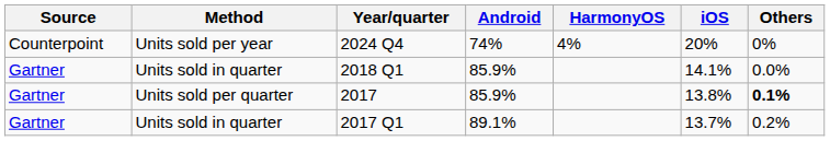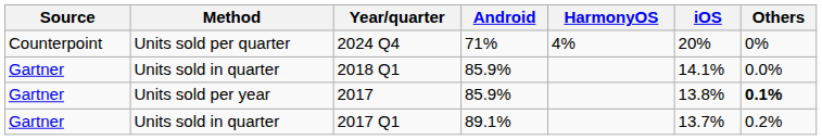2024 Q4 | Method: Units sold per year -> Units sold per quarter
2024 Q4 | Android: 74% -> 71%
2017 | Method: Units sold per quarter -> Units sold per year
